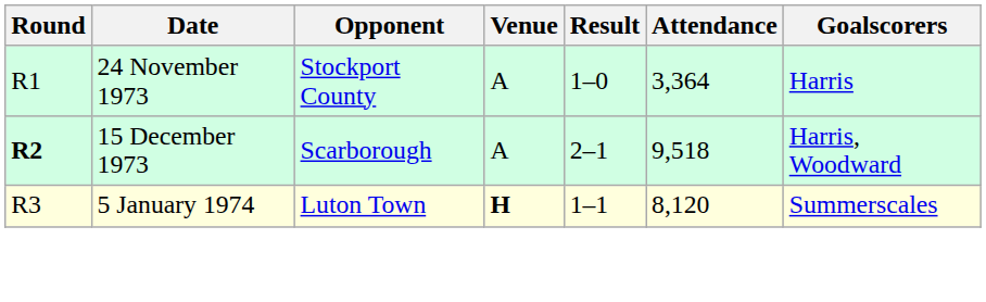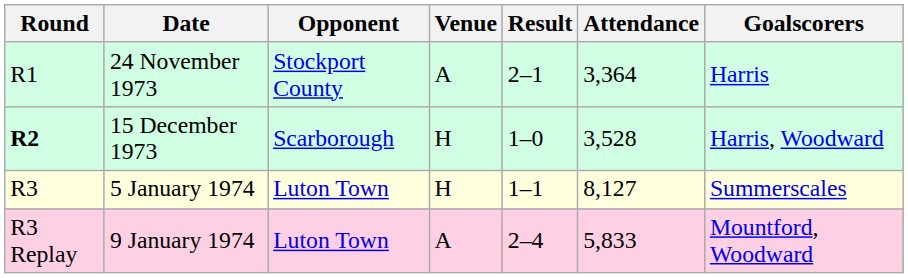24 November 1973 | Result: 1–0 -> 2–1
15 December 1973 | Venue: A -> H
15 December 1973 | Result: 2–1 -> 1–0
15 December 1973 | Attendance: 9,518 -> 3,528
5 January 1974 | Venue: bold -> normal
5 January 1974 | Attendance: 8,120 -> 8,127
+ row: R3 Replay | 9 January 1974 | Luton Town | A | 2–4 | 5,833 | Mountford, Woodward
